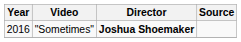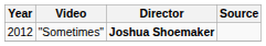"Sometimes" | Year: 2016 -> 2012
